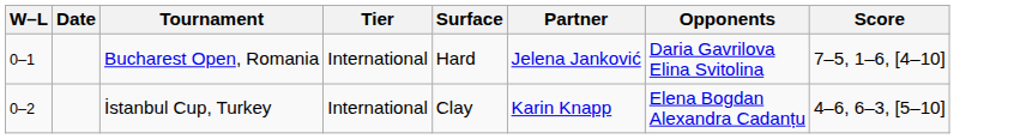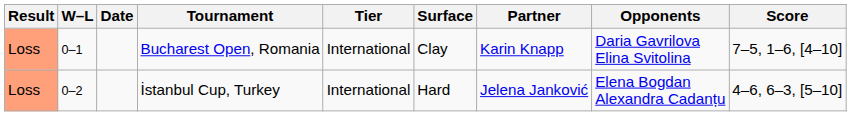+ column: Result | Loss | Loss
Bucharest Open, Romania | Surface: Hard -> Clay
Bucharest Open, Romania | Partner: Jelena Janković -> Karin Knapp
İstanbul Cup, Turkey | Surface: Clay -> Hard
İstanbul Cup, Turkey | Partner: Karin Knapp -> Jelena Janković
